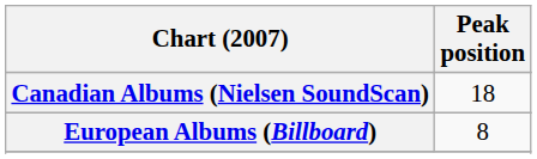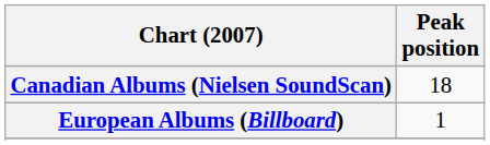European Albums (Billboard) | Peak position: 8 -> 1
